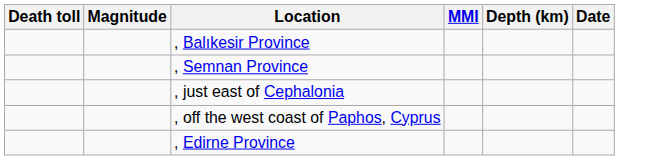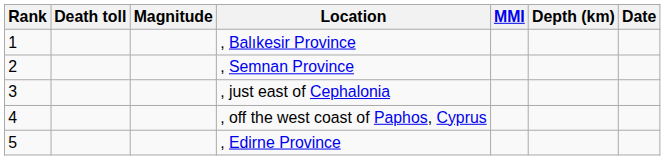+ column: Rank | 1 | 2 | 3 | 4 | 5
